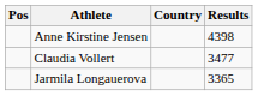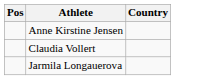- column: Results | 4398 | 3477 | 3365
